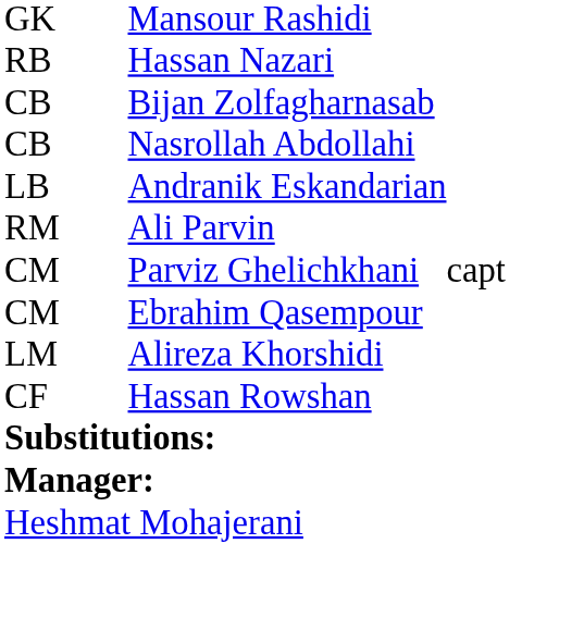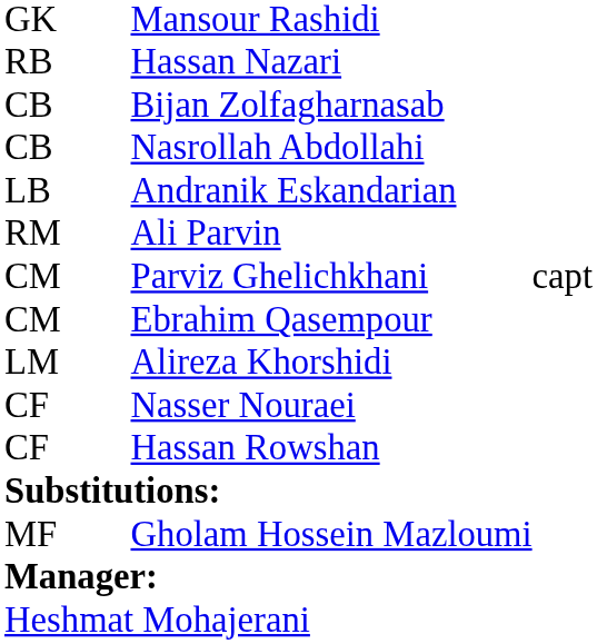+ row: CF | Nasser Nouraei
+ row: MF | Gholam Hossein Mazloumi
